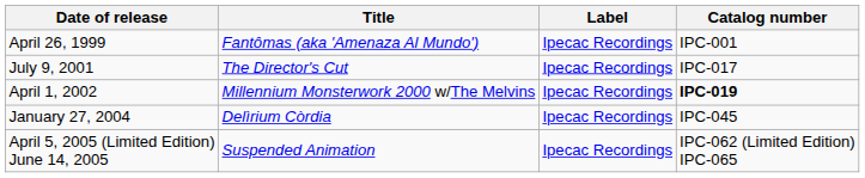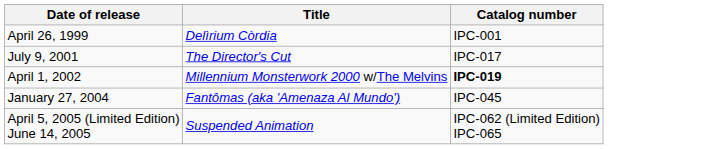- column: Label | Ipecac Recordings | Ipecac Recordings | Ipecac Recordings | Ipecac Recordings | Ipecac Recordings
April 26, 1999 | Title: Fantômas (aka 'Amenaza Al Mundo') -> Delìrium Còrdia
January 27, 2004 | Title: Delìrium Còrdia -> Fantômas (aka 'Amenaza Al Mundo')
